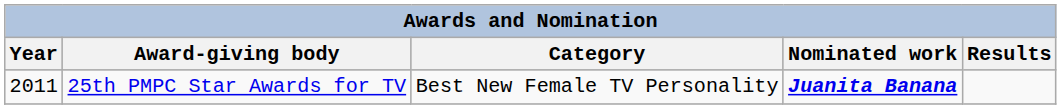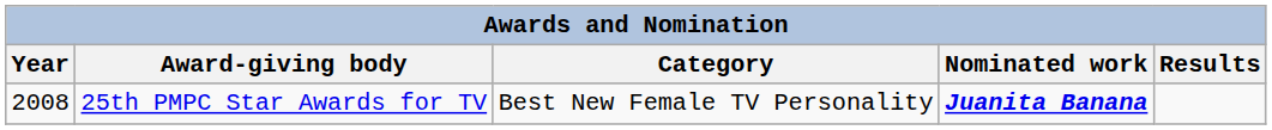25th PMPC Star Awards for TV | Year: 2011 -> 2008
